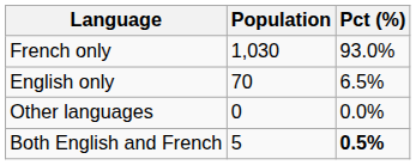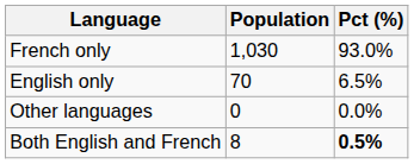Both English and French | Population: 5 -> 8
